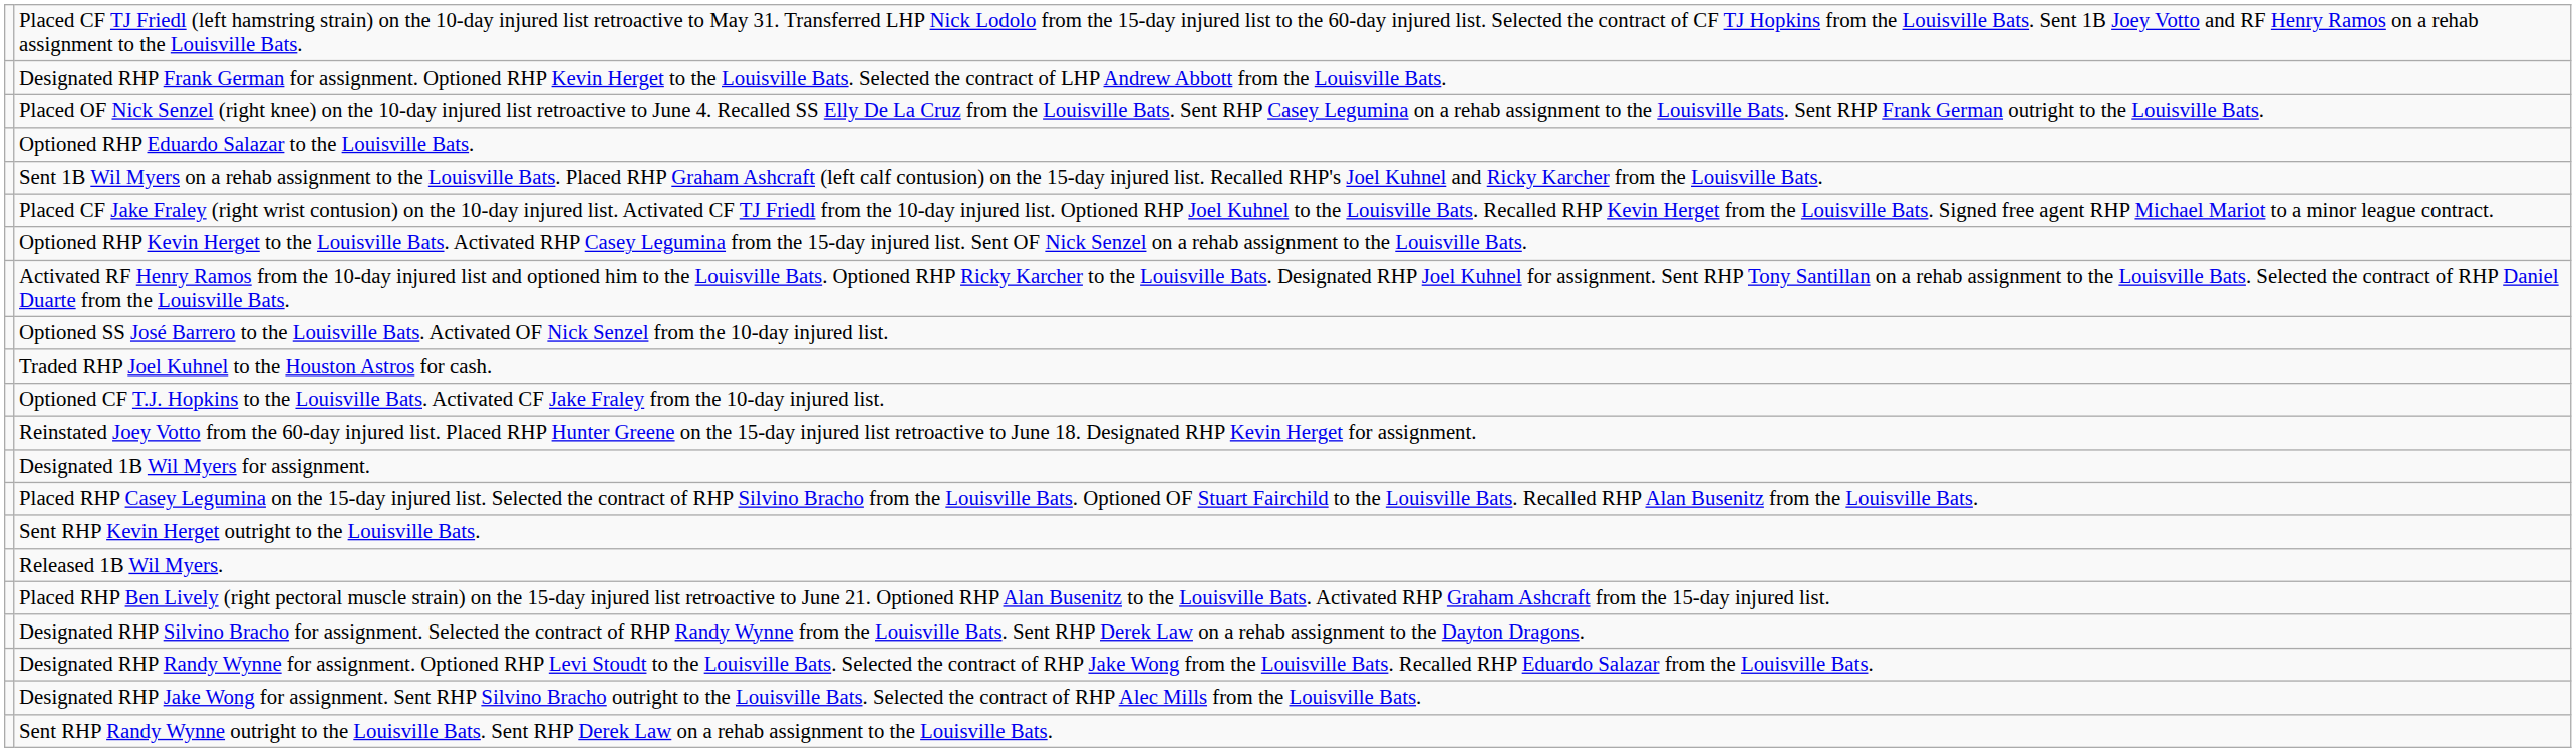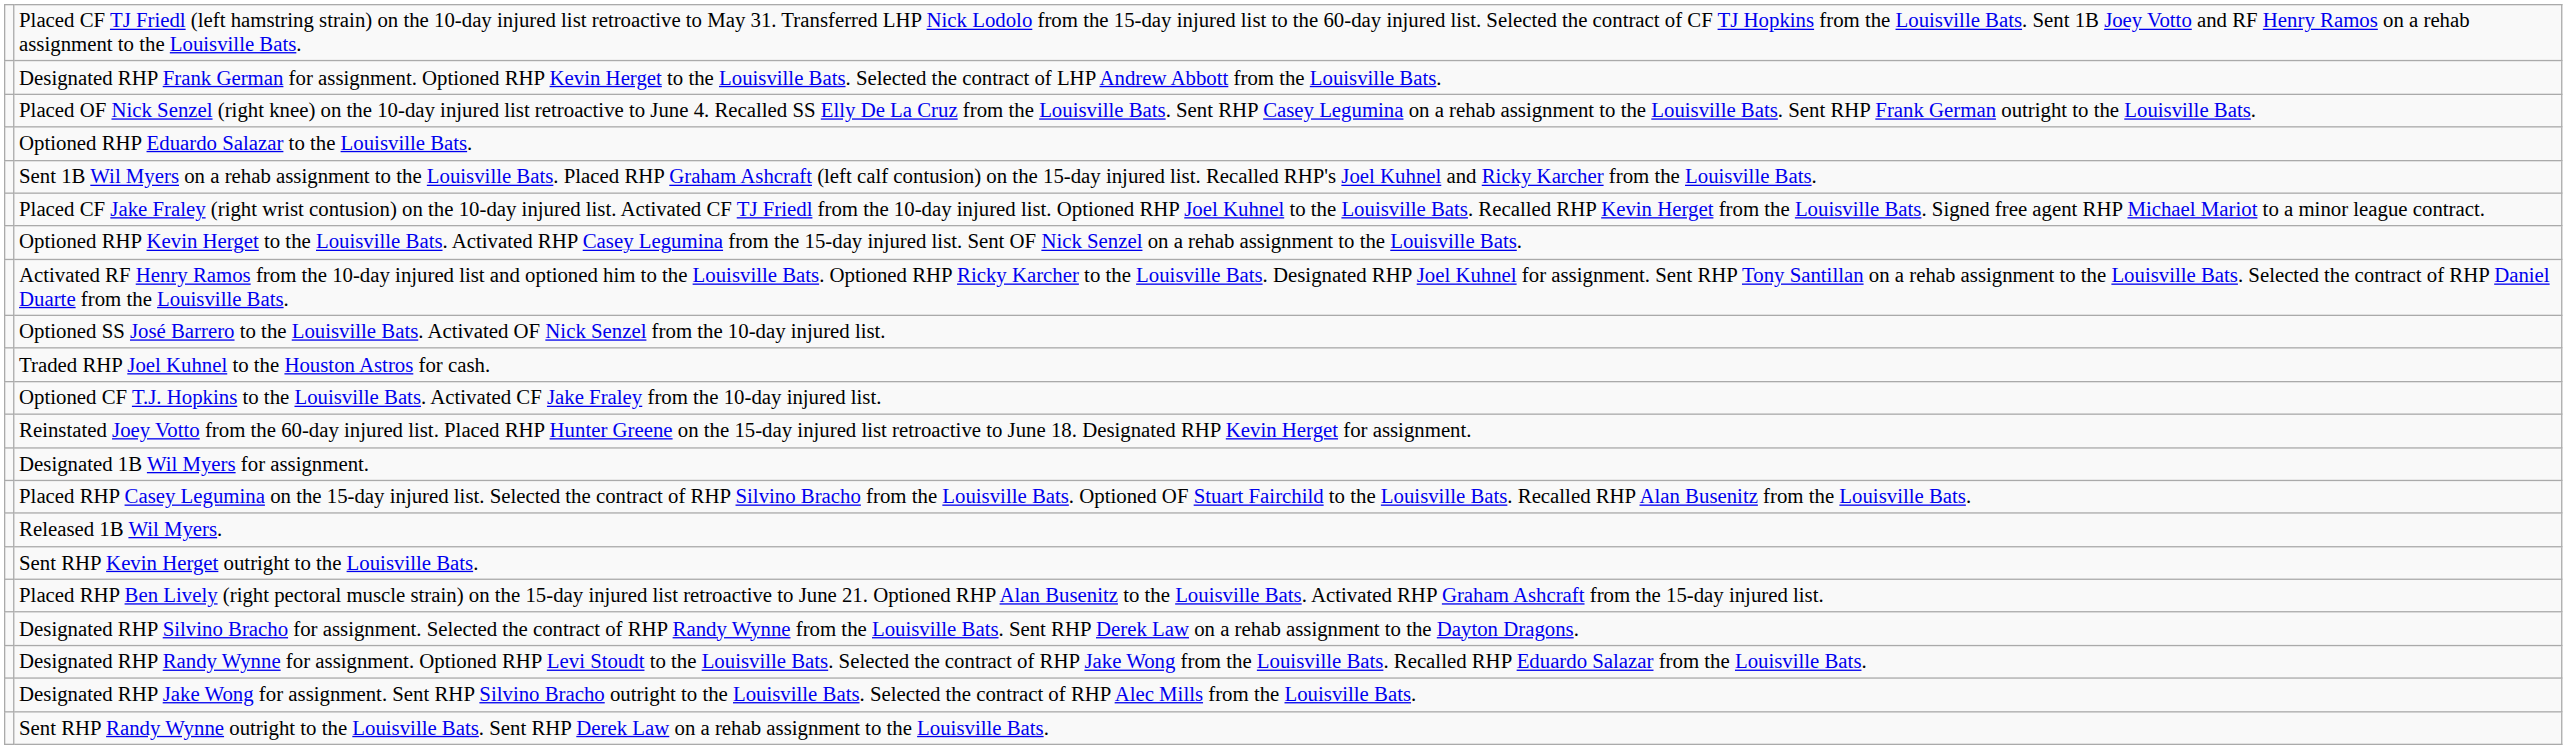rows swapped: Sent RHP Kevin Herget outright to the Louisville Bats. <-> Released 1B Wil Myers.
